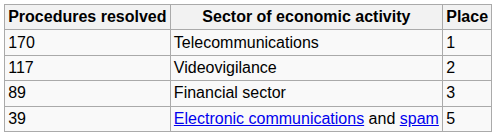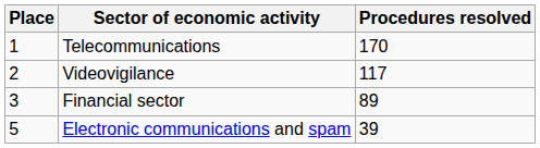columns swapped: Place <-> Procedures resolved
